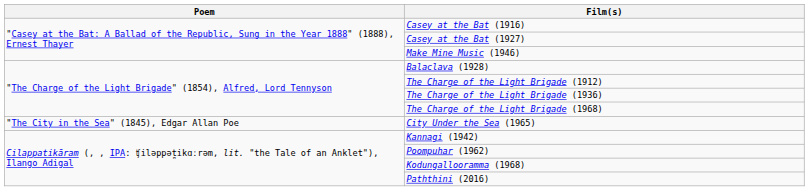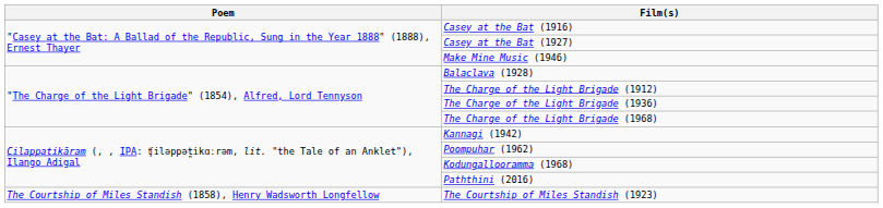- row: "The City in the Sea" (1845), Edgar Allan Poe | City Under the Sea (1965)
+ row: The Courtship of Miles Standish (1858), Henry Wadsworth Longfellow | The Courtship of Miles Standish (1923)
